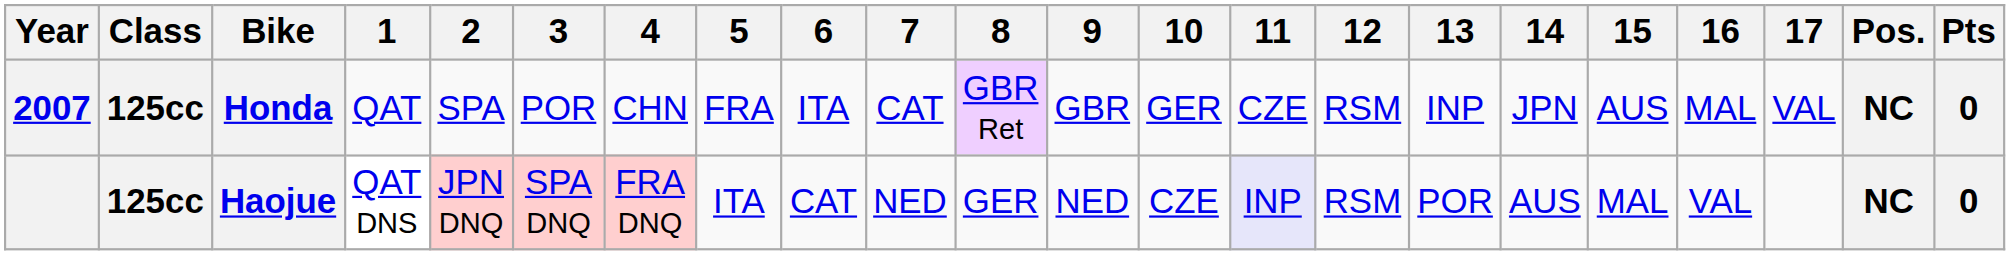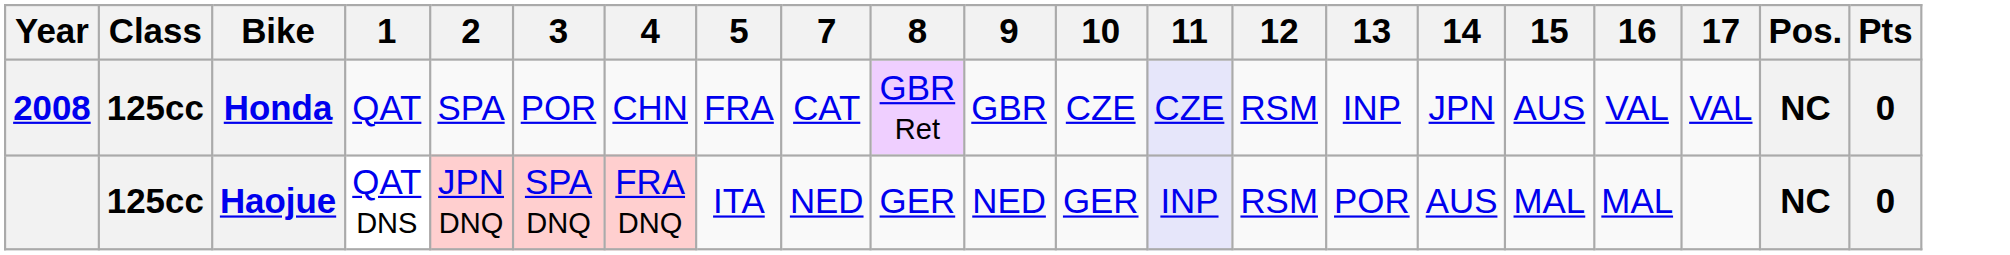- column: 6 | ITA | CAT
Honda | Year: 2007 -> 2008
Honda | 10: GER -> CZE
Honda | 11: no background -> lavender background
Honda | 16: MAL -> VAL
Haojue | 10: CZE -> GER
Haojue | 16: VAL -> MAL
